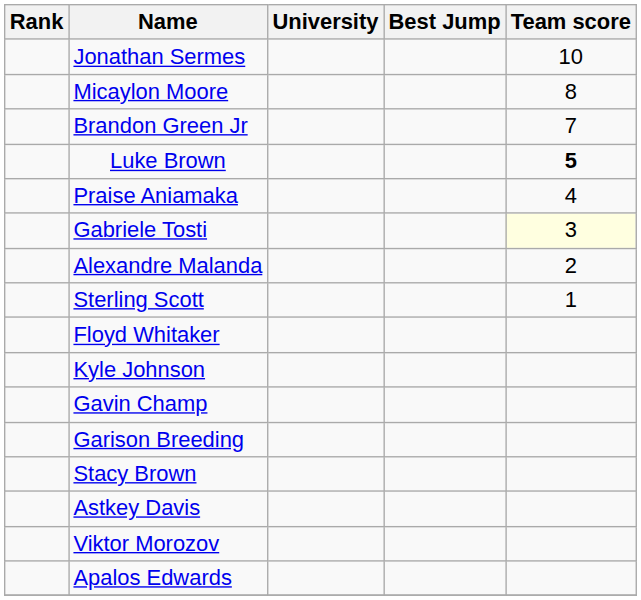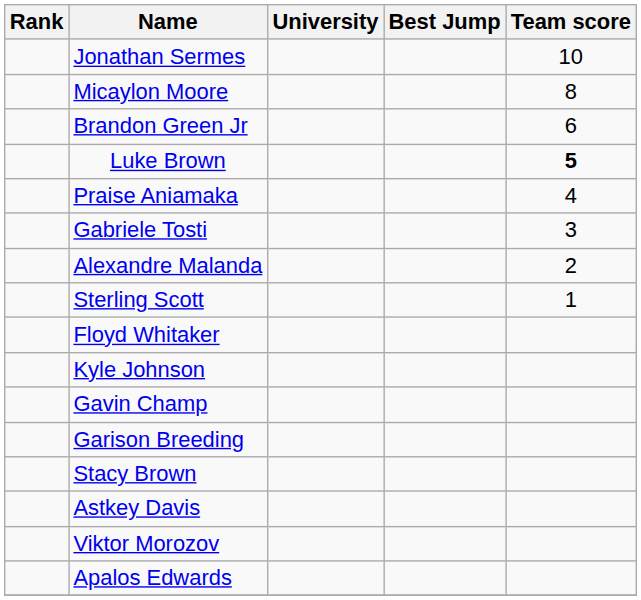Brandon Green Jr | Team score: 7 -> 6
Gabriele Tosti | Team score: lightyellow background -> no background
